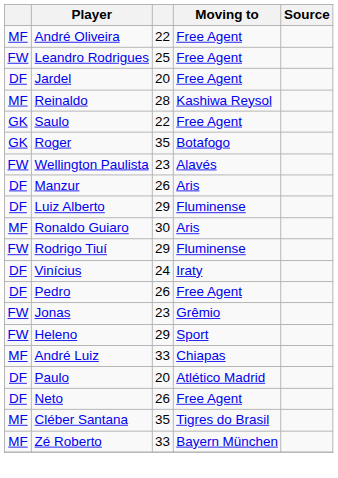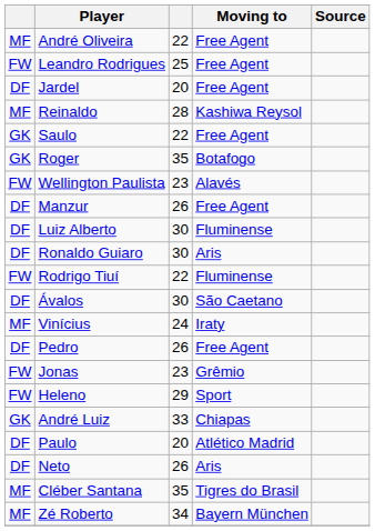Manzur | Moving to: Aris -> Free Agent
Luiz Alberto | column 3: 29 -> 30
Ronaldo Guiaro | column 1: MF -> DF
Rodrigo Tiuí | column 3: 29 -> 22
+ row: DF | Ávalos | 30 | São Caetano
Vinícius | column 1: DF -> MF
André Luiz | column 1: MF -> GK
Neto | Moving to: Free Agent -> Aris
Zé Roberto | column 3: 33 -> 34
